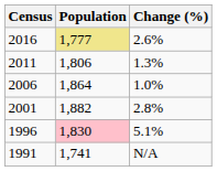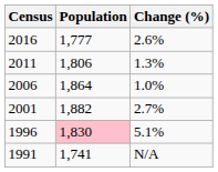2016 | Population: khaki background -> no background
2001 | Change (%): 2.8% -> 2.7%
